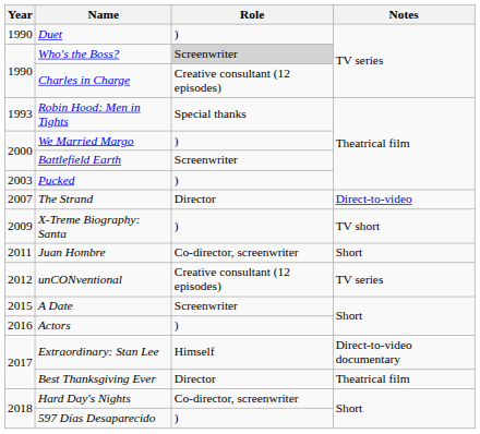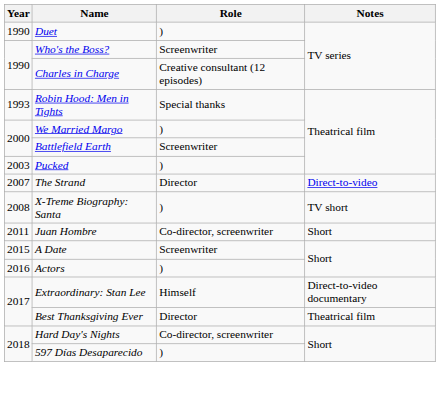Who's the Boss? | Role: lightgrey background -> no background
X-Treme Biography: Santa | Year: 2009 -> 2008
- row: 2012 | unCONventional | Creative consultant (12 episodes) | TV series
